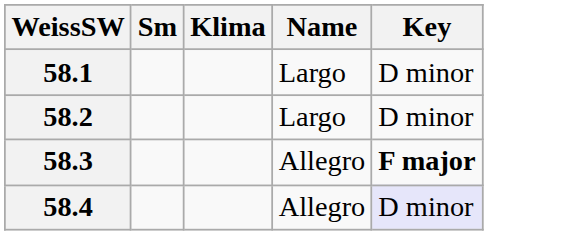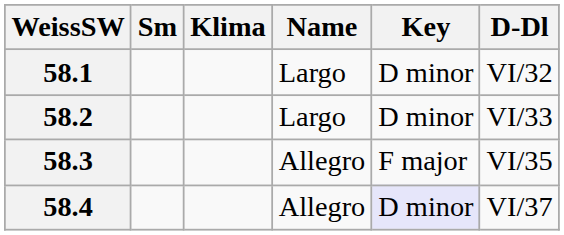+ column: D-Dl | VI/32 | VI/33 | VI/35 | VI/37
58.3 | Key: bold -> normal
